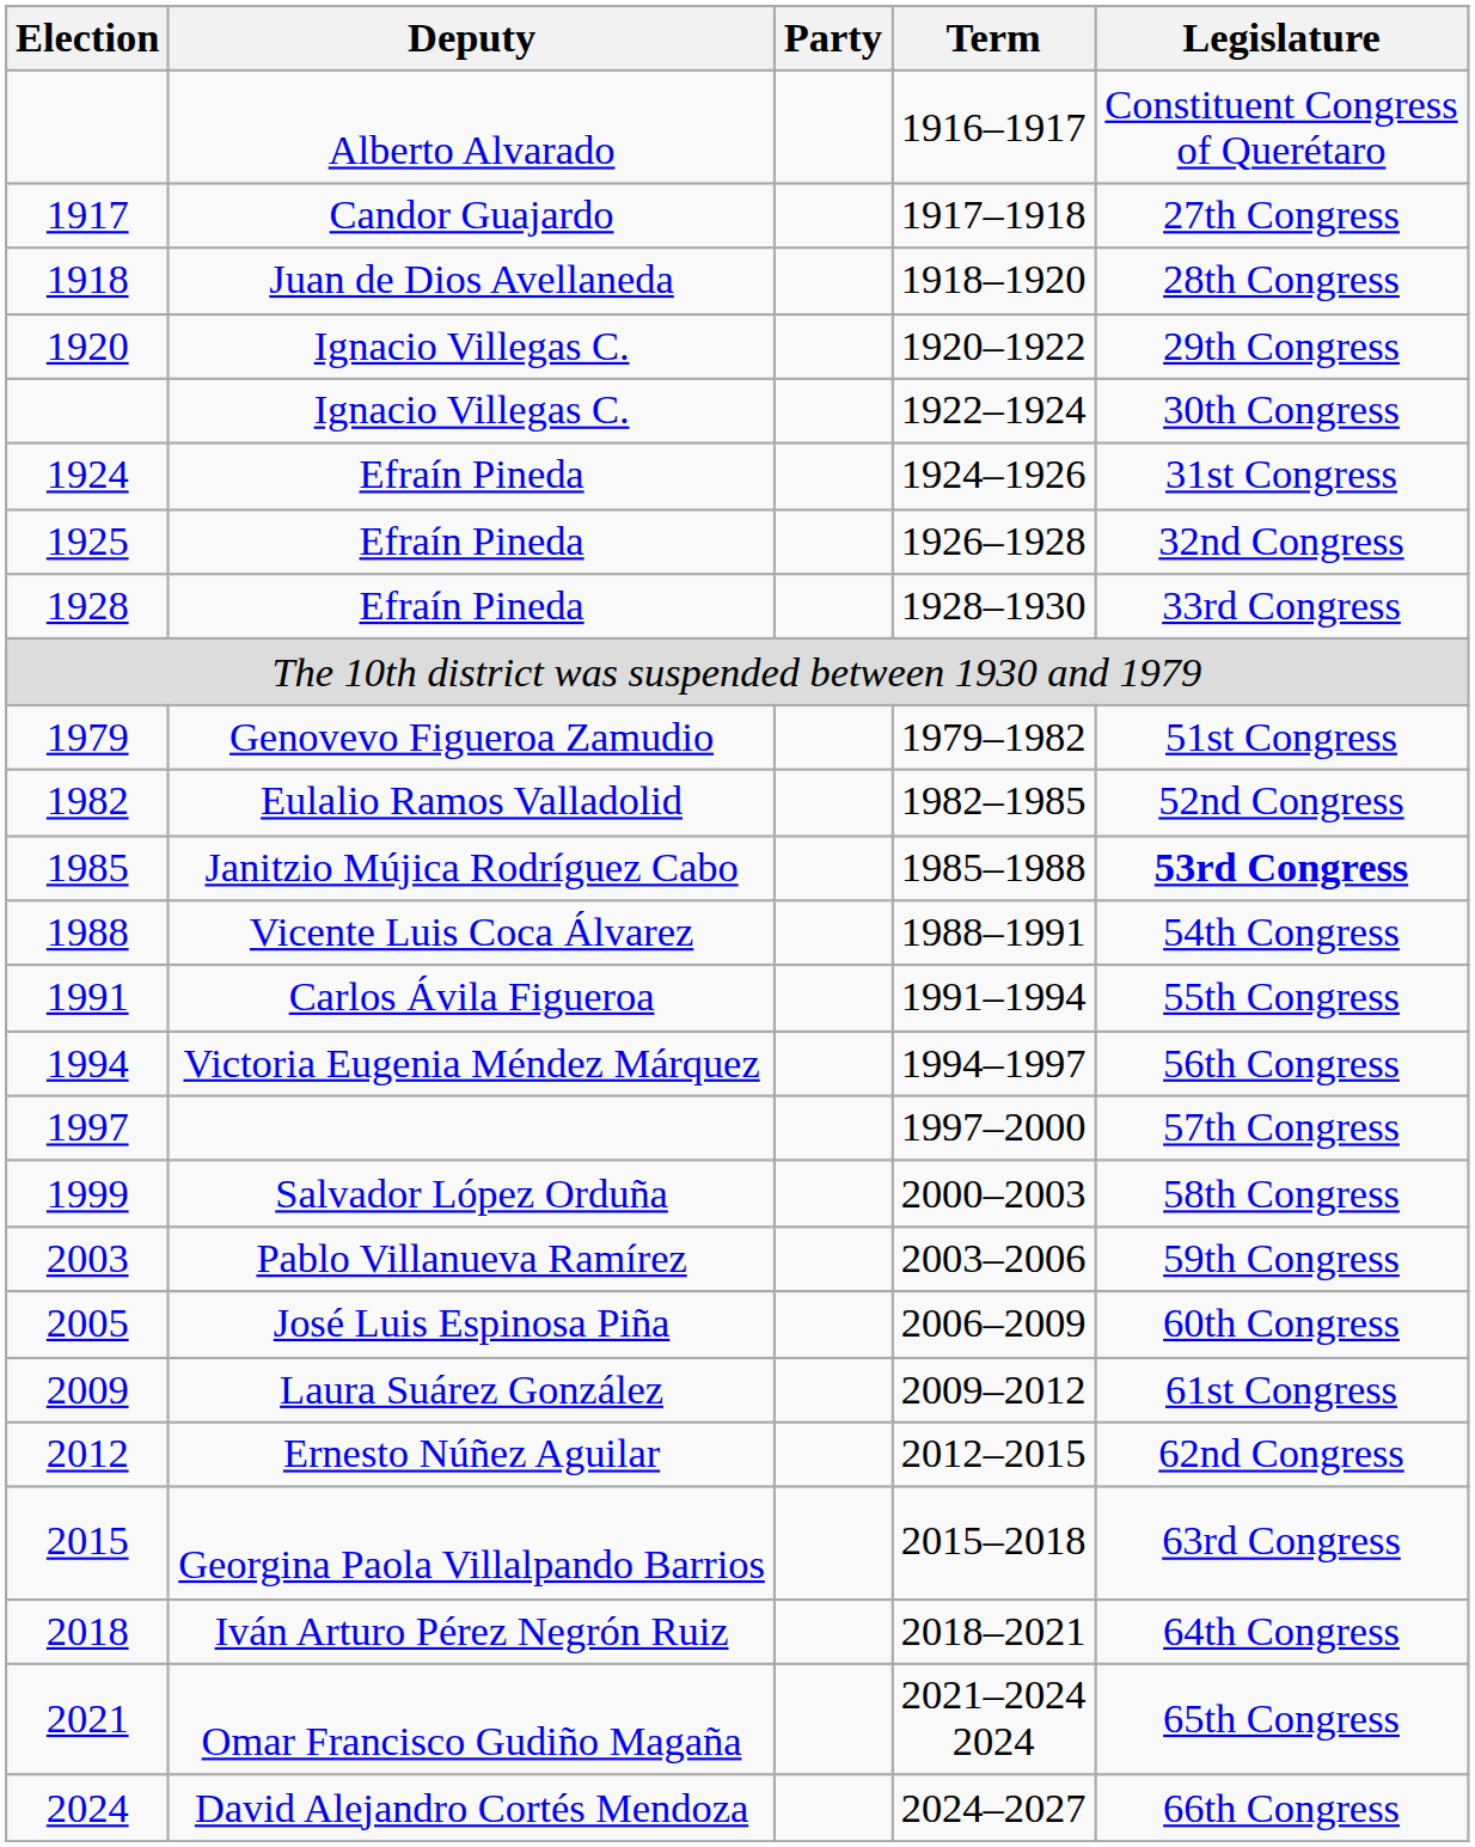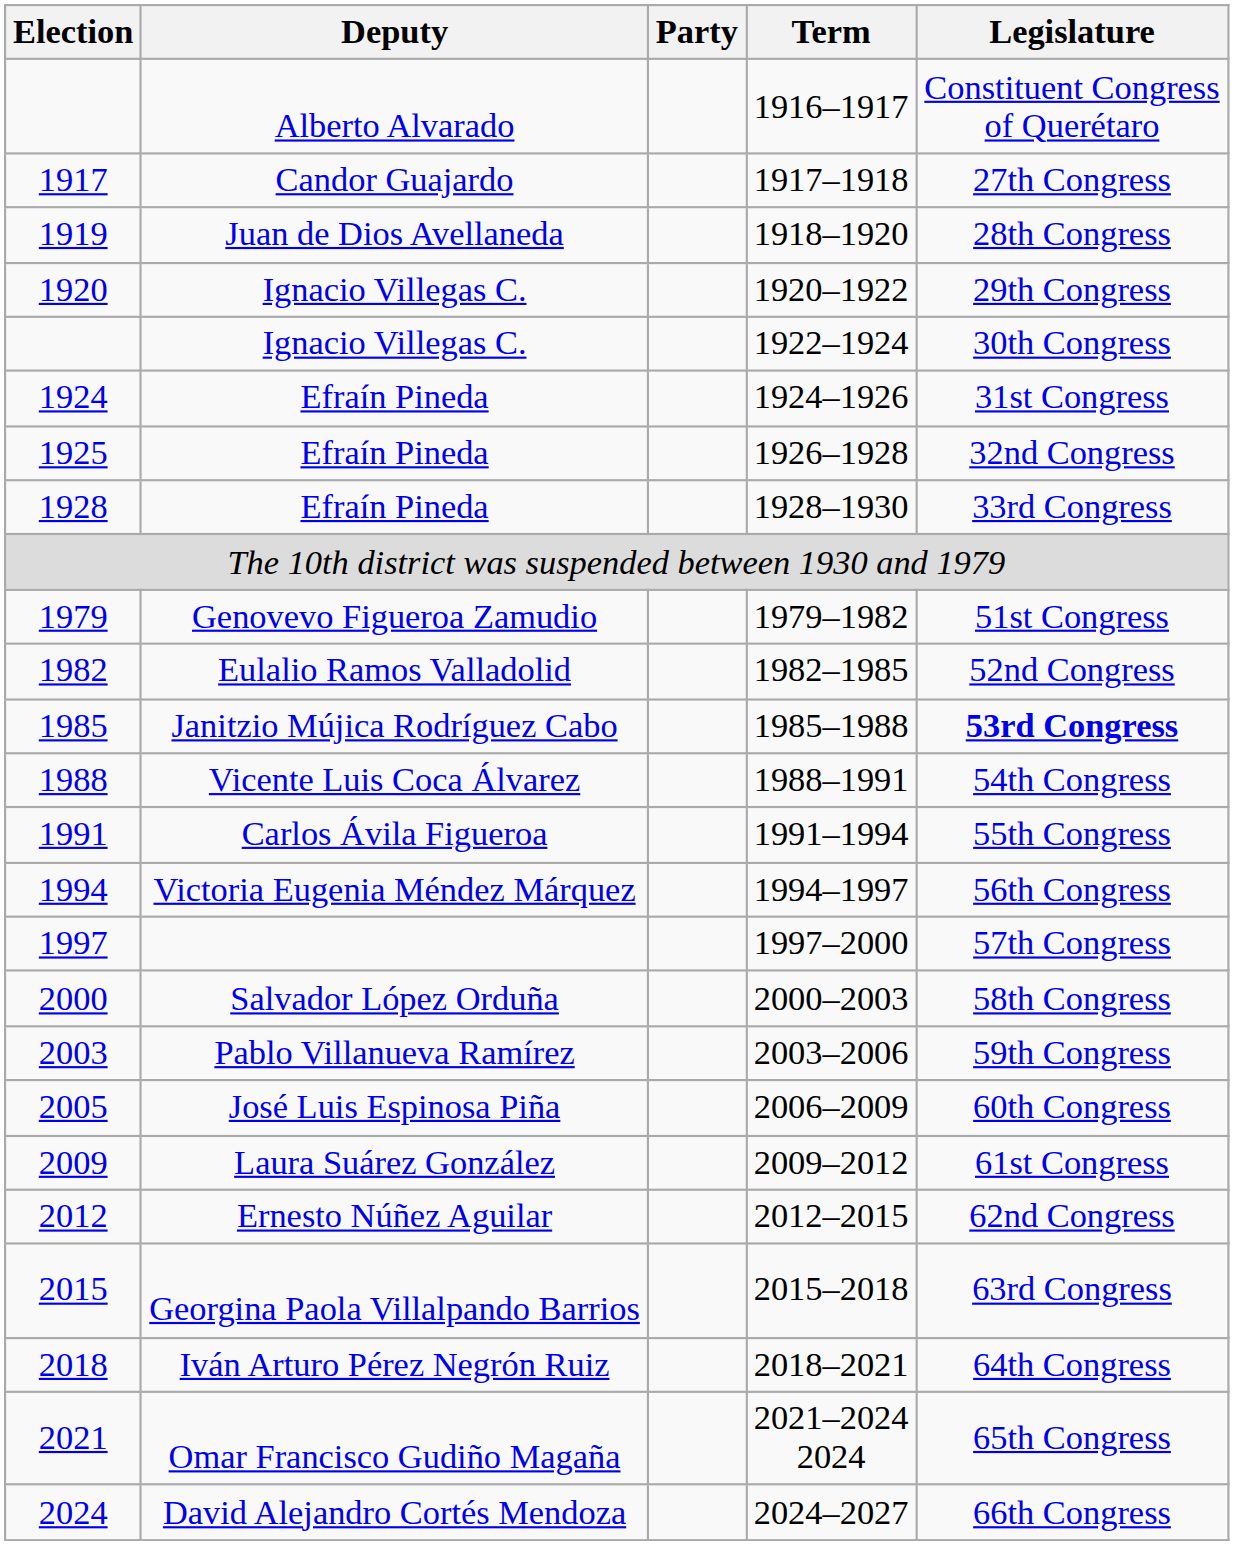1918–1920 | Election: 1918 -> 1919
2000–2003 | Election: 1999 -> 2000
